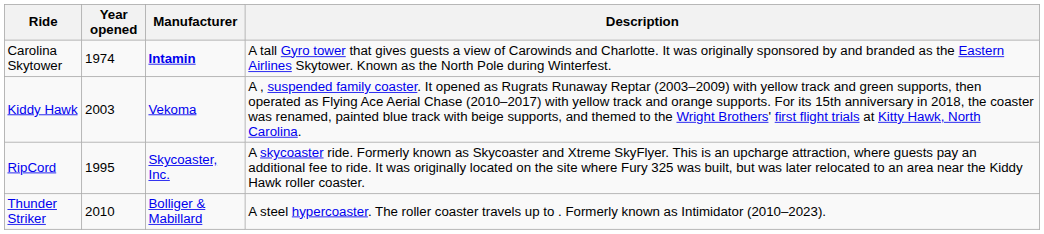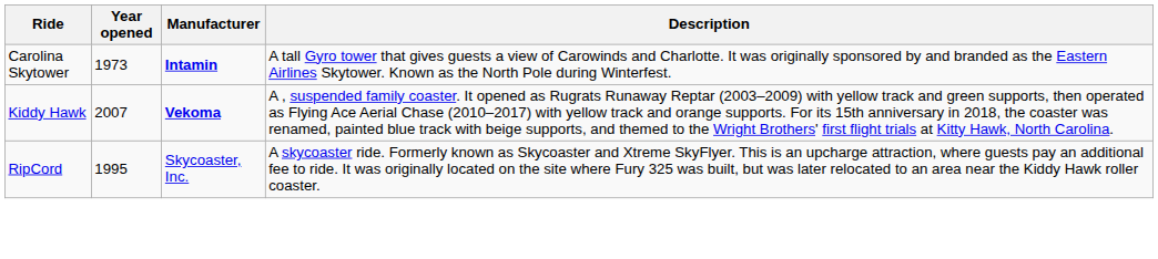Carolina Skytower | Year opened: 1974 -> 1973
Kiddy Hawk | Year opened: 2003 -> 2007
Kiddy Hawk | Manufacturer: normal -> bold
- row: Thunder Striker | 2010 | Bolliger & Mabillard | A steel hypercoaster. The roller coaster travels up to . Formerly known as Intimidator (2010–2023).
